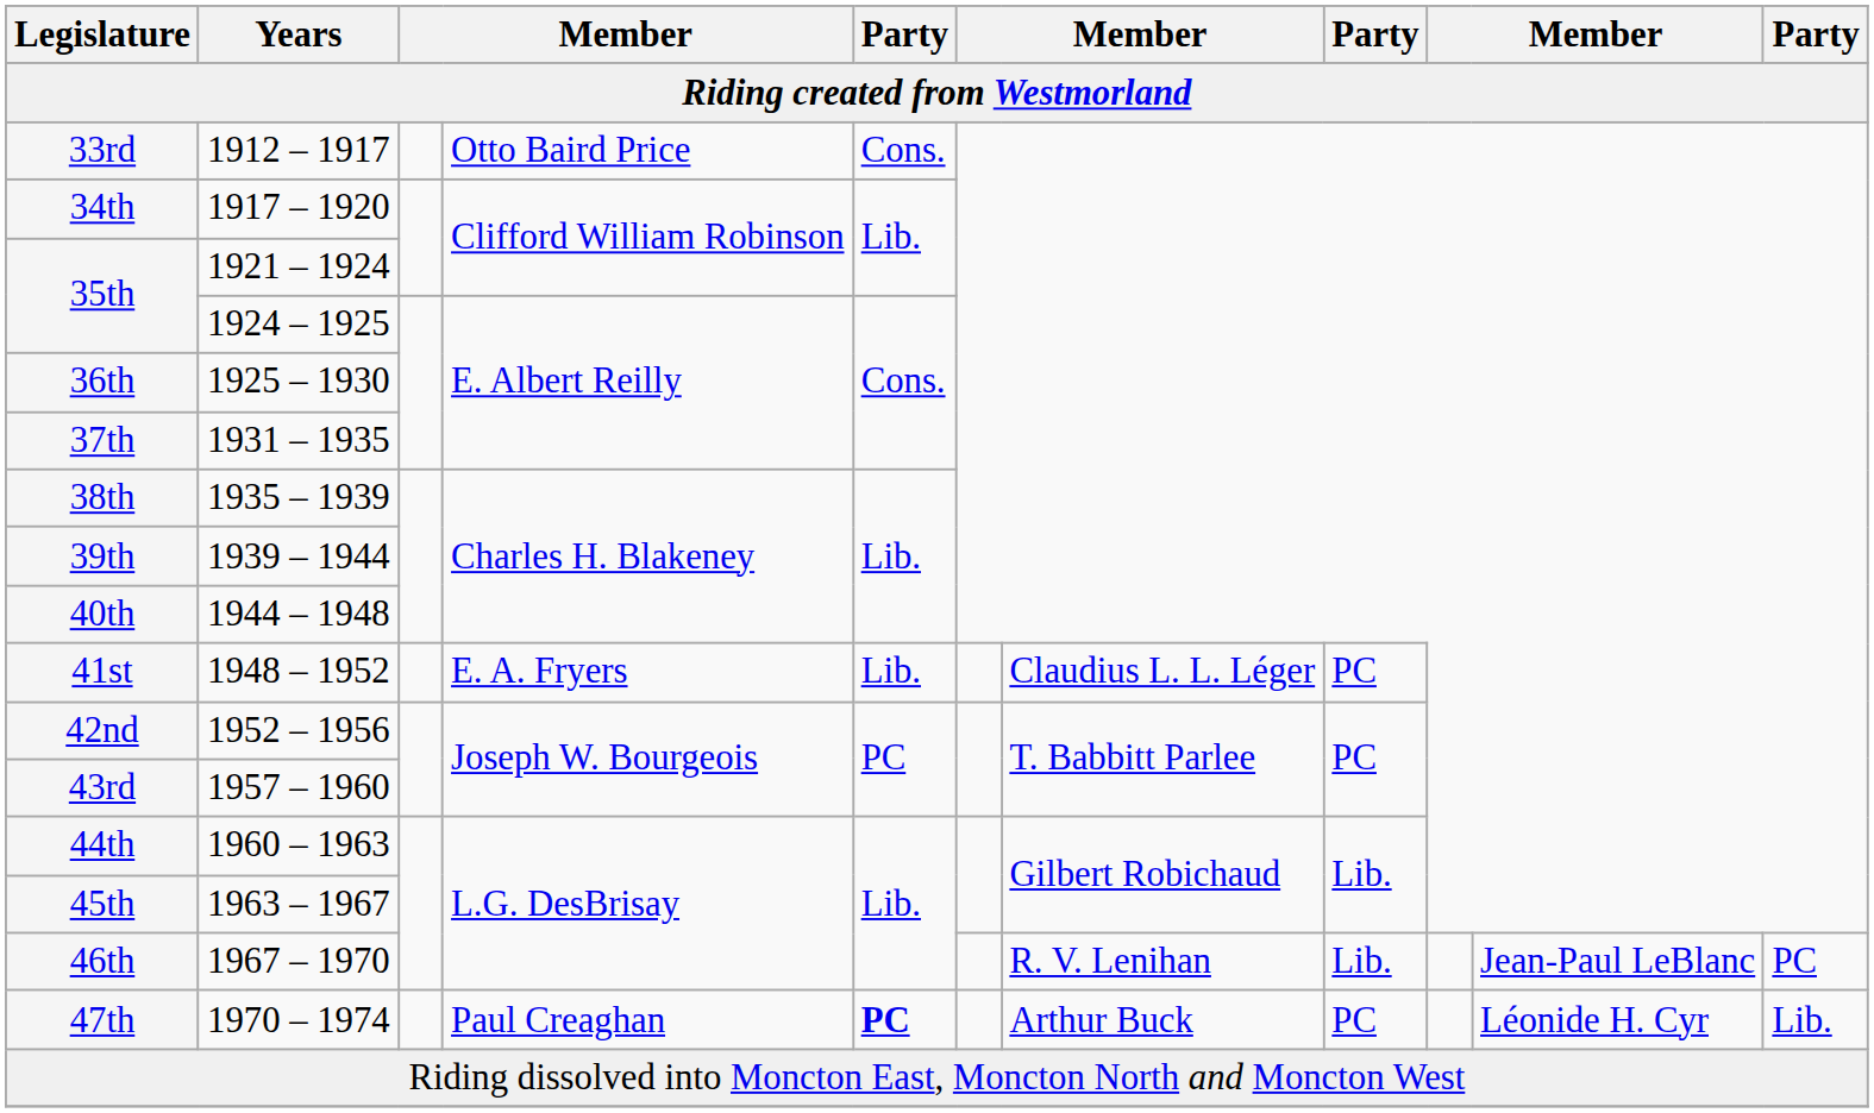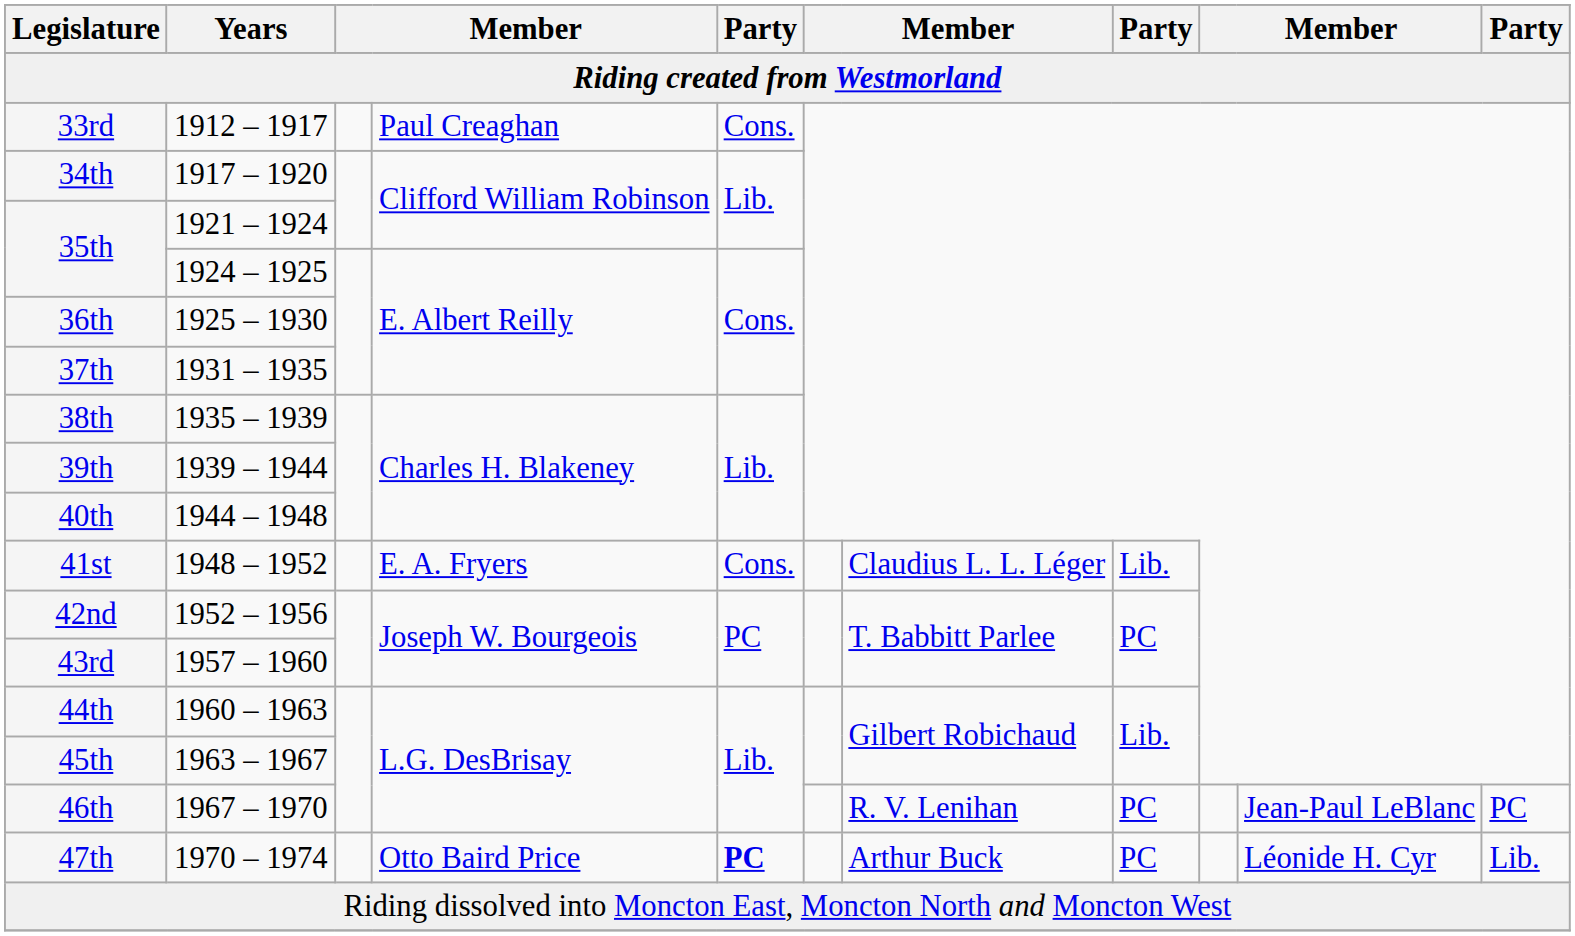33rd | column 4: Otto Baird Price -> Paul Creaghan
41st | column 5: Lib. -> Cons.
41st | column 8: PC -> Lib.
46th | column 8: Lib. -> PC
47th | column 4: Paul Creaghan -> Otto Baird Price
